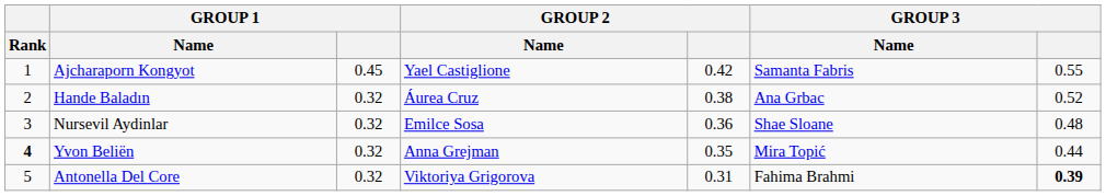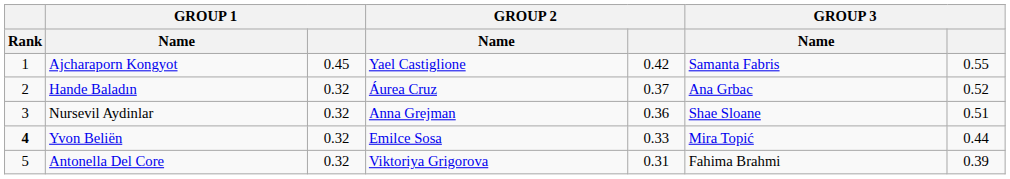Hande Baladın | GROUP 2: 0.38 -> 0.37
Nursevil Aydinlar | GROUP 2 / Name: Emilce Sosa -> Anna Grejman
Nursevil Aydinlar | GROUP 3: 0.48 -> 0.51
Yvon Beliën | GROUP 2 / Name: Anna Grejman -> Emilce Sosa
Yvon Beliën | GROUP 2: 0.35 -> 0.33
Antonella Del Core | GROUP 3: bold -> normal
